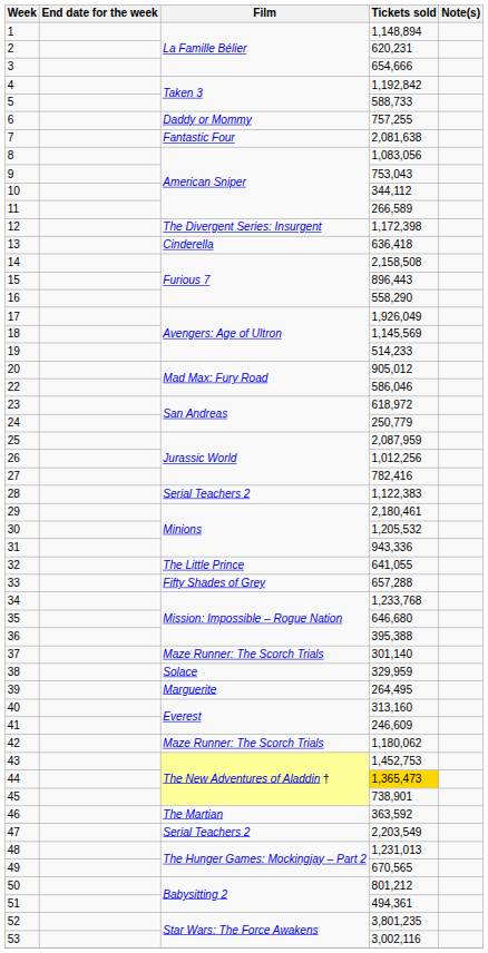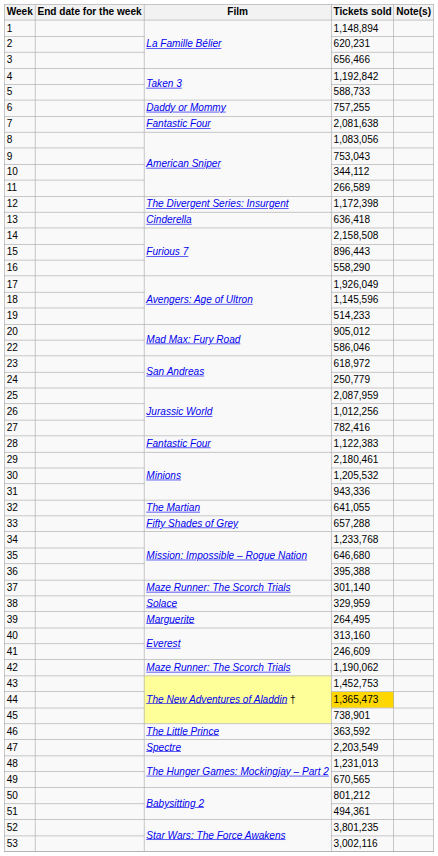3 | Tickets sold: 654,666 -> 656,466
18 | Tickets sold: 1,145,569 -> 1,145,596
28 | Film: Serial Teachers 2 -> Fantastic Four
32 | Film: The Little Prince -> The Martian
42 | Tickets sold: 1,180,062 -> 1,190,062
46 | Film: The Martian -> The Little Prince
47 | Film: Serial Teachers 2 -> Spectre
